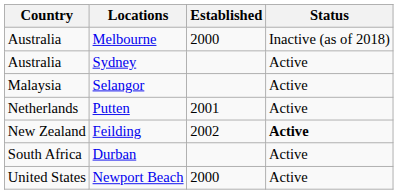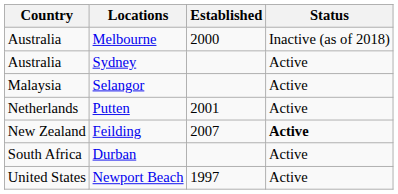Feilding | Established: 2002 -> 2007
Newport Beach | Established: 2000 -> 1997
